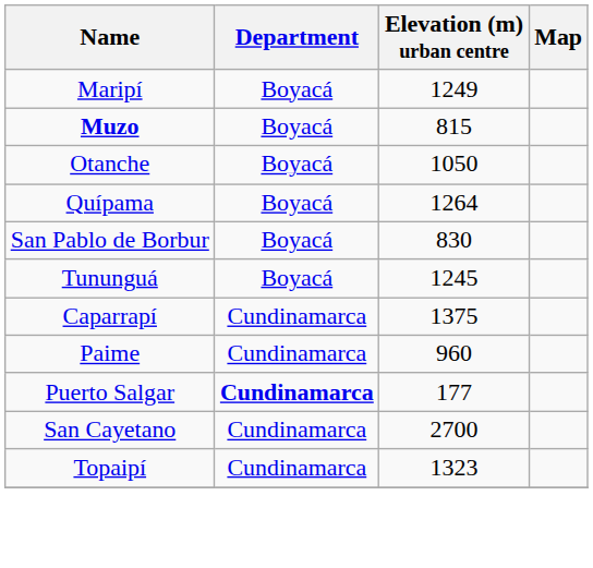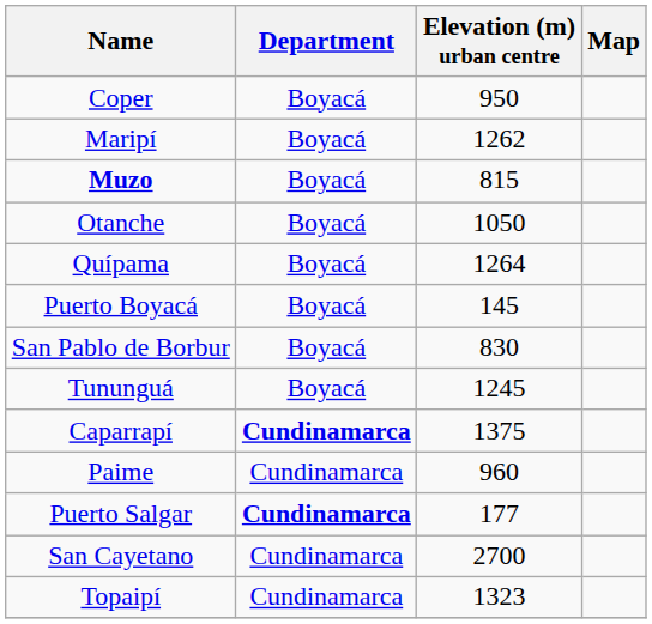+ row: Coper | Boyacá | 950
Maripí | Elevation (m) urban centre: 1249 -> 1262
+ row: Puerto Boyacá | Boyacá | 145
Caparrapí | Department: normal -> bold
